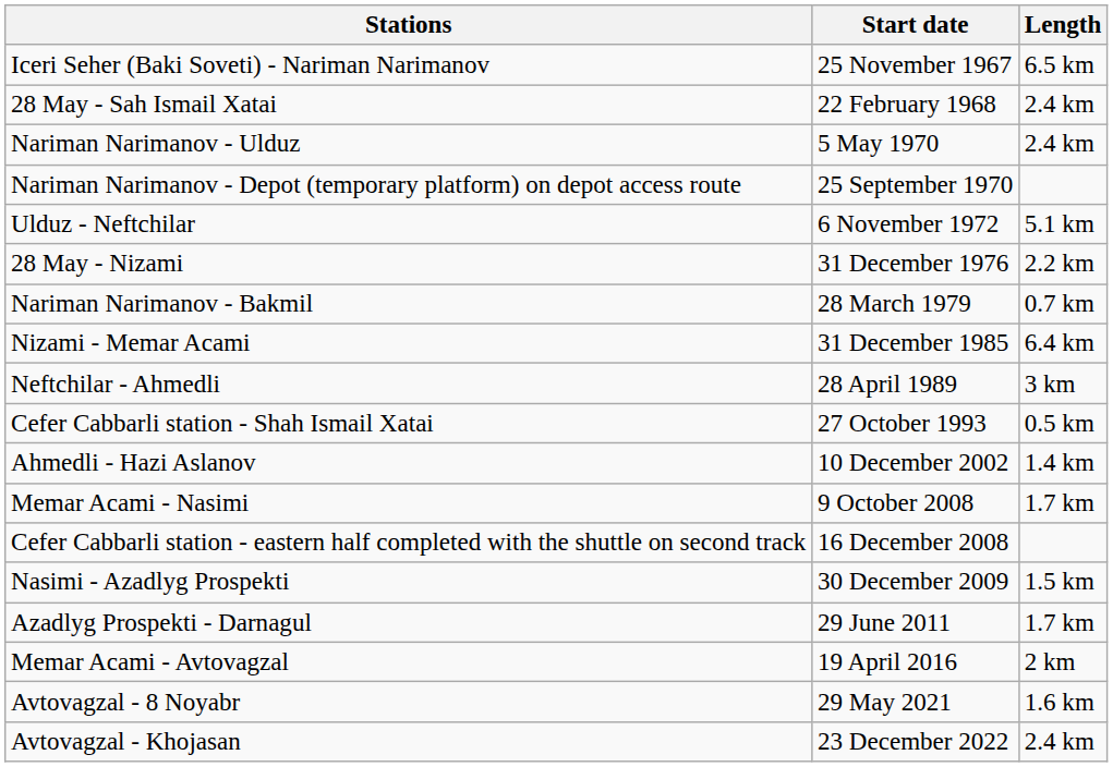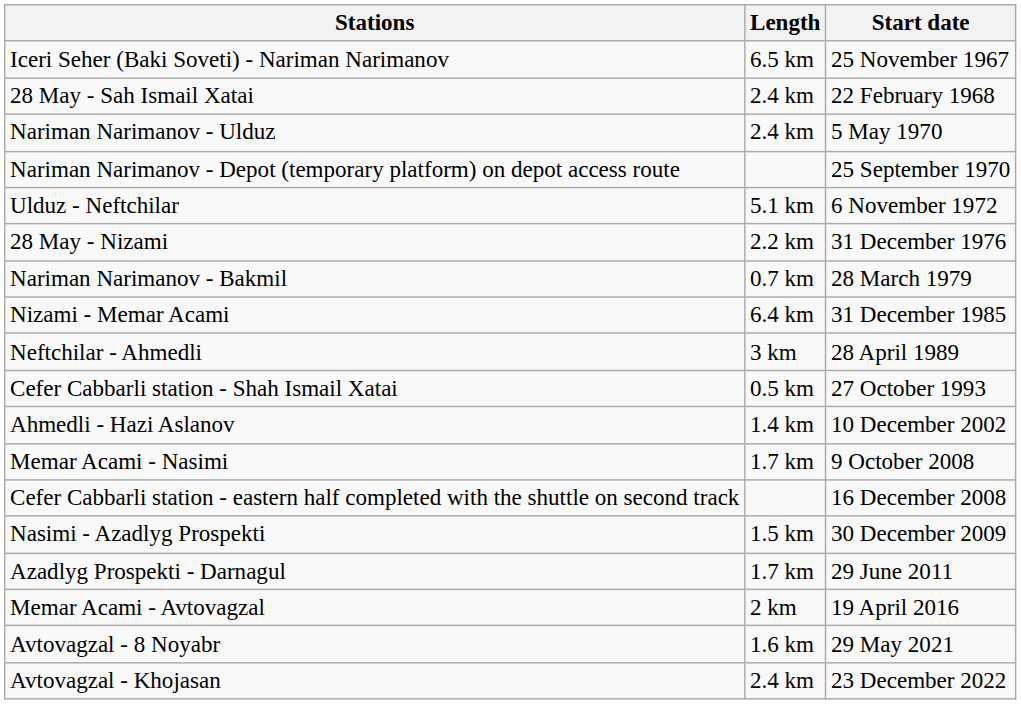columns swapped: Length <-> Start date
